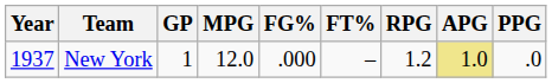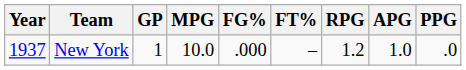New York | MPG: 12.0 -> 10.0
New York | APG: khaki background -> no background
